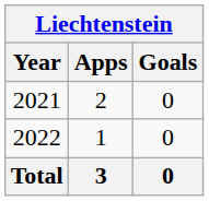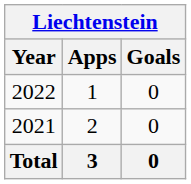rows swapped: 2021 <-> 2022
